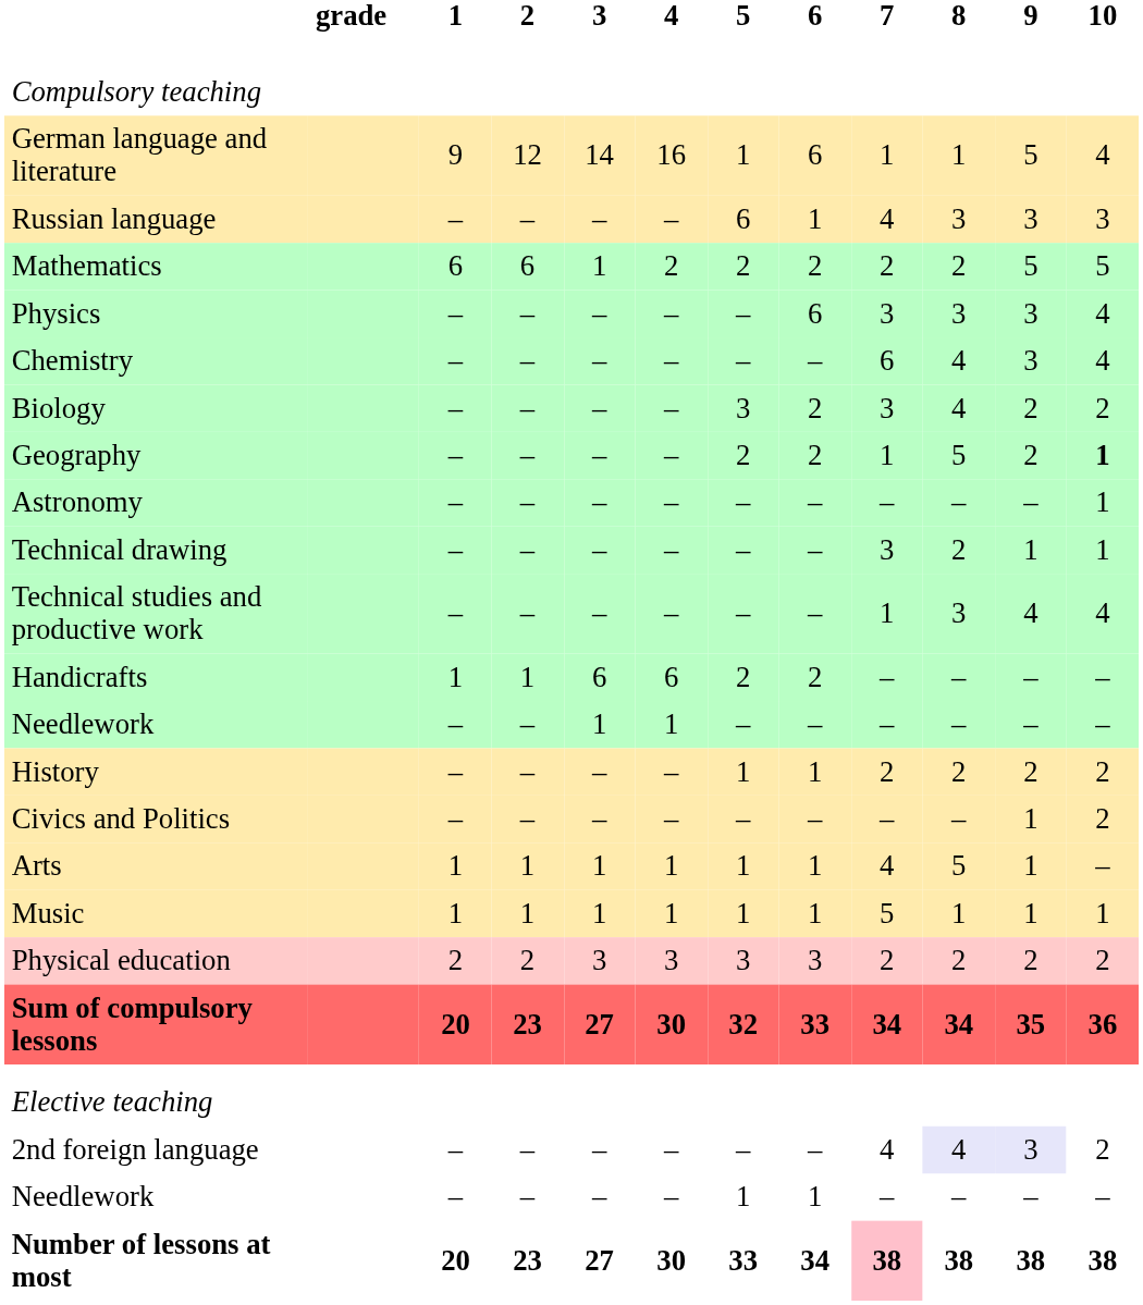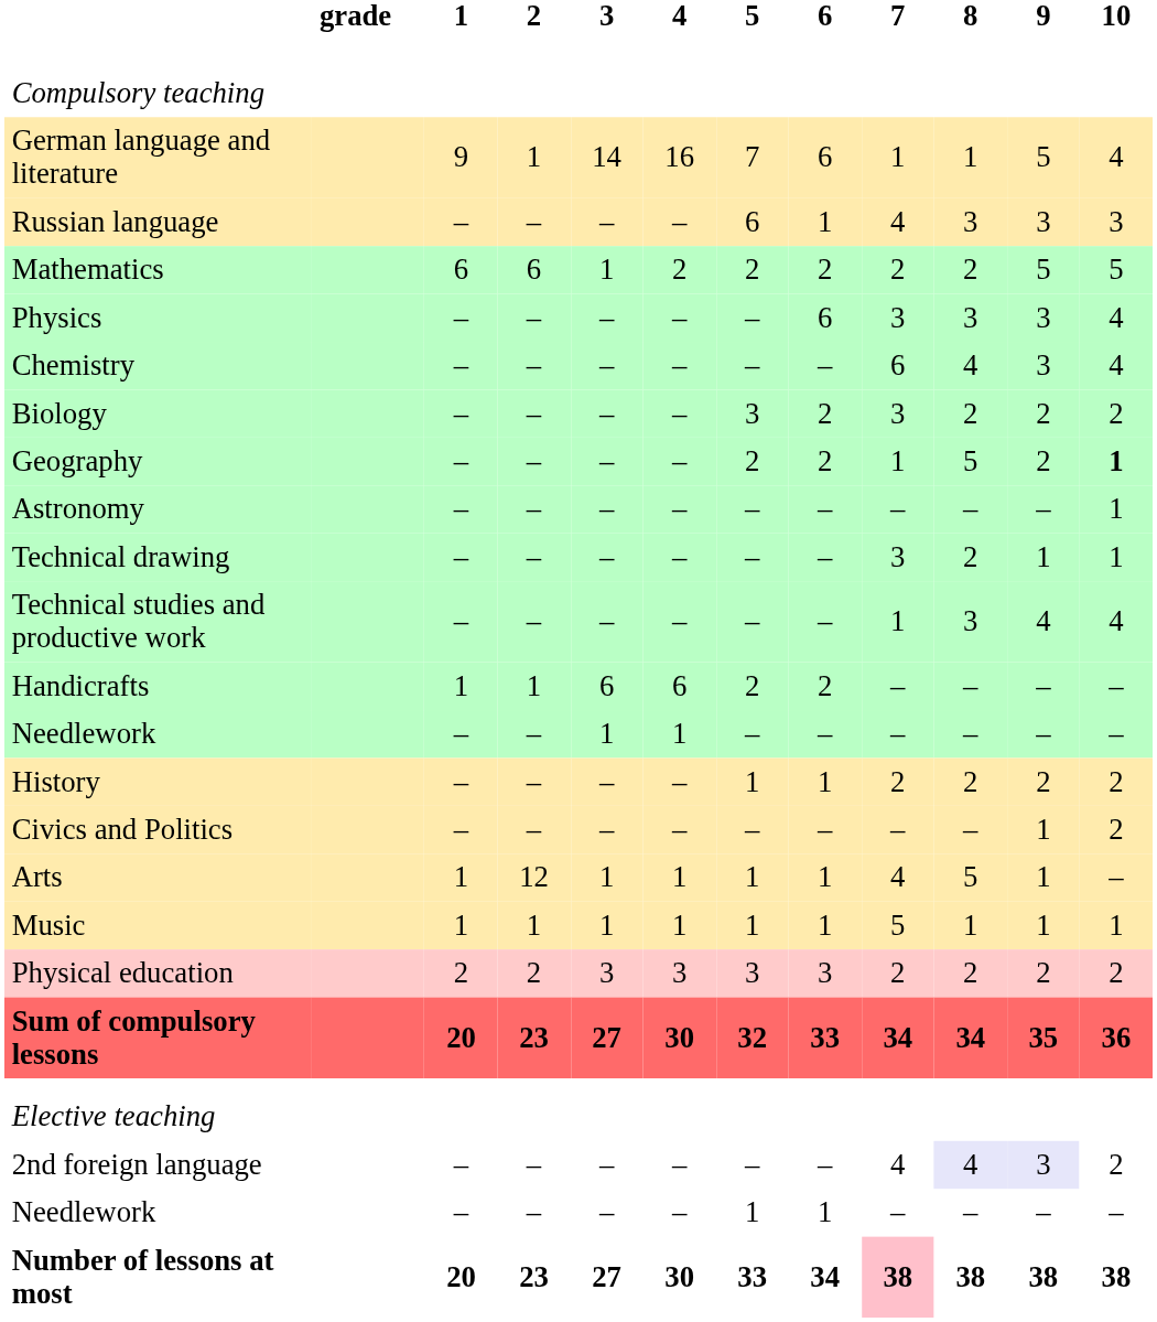German language and literature | 2: 12 -> 1
German language and literature | 5: 1 -> 7
Biology | 8: 4 -> 2
Arts | 2: 1 -> 12
